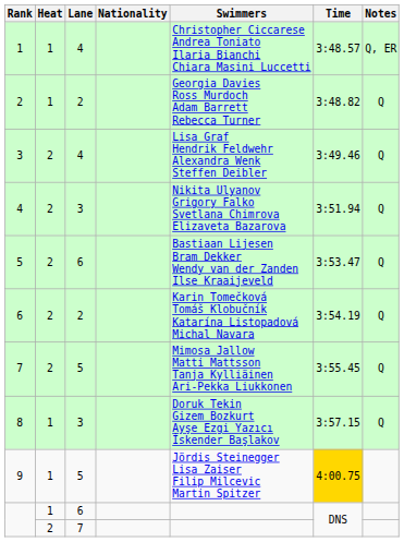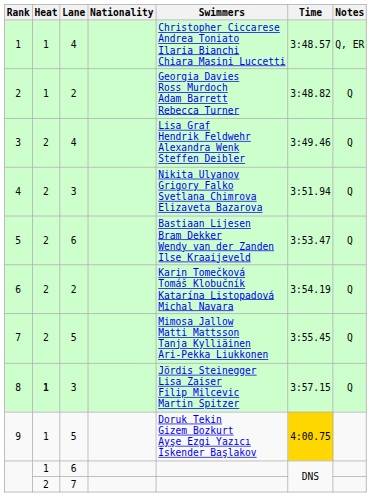8 | Heat: normal -> bold
8 | Swimmers: Doruk Tekin Gizem Bozkurt Ayşe Ezgi Yazıcı İskender Başlakov -> Jördis Steinegger Lisa Zaiser Filip Milcevic Martin Spitzer
9 | Swimmers: Jördis Steinegger Lisa Zaiser Filip Milcevic Martin Spitzer -> Doruk Tekin Gizem Bozkurt Ayşe Ezgi Yazıcı İskender Başlakov
